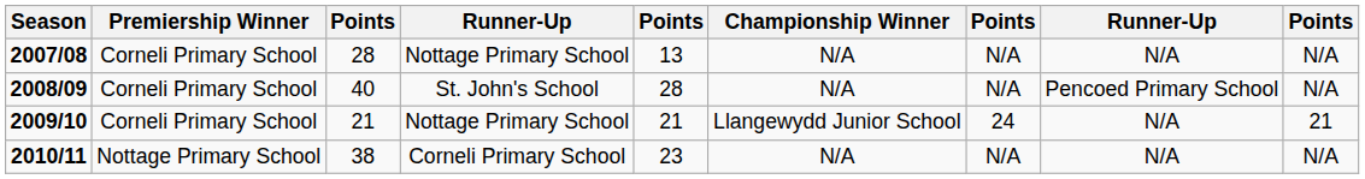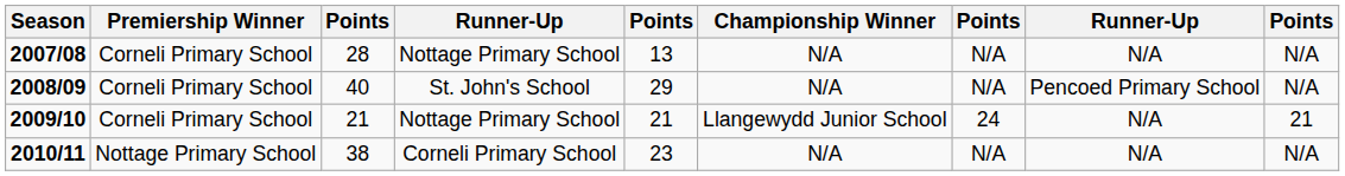2008/09 | column 5: 28 -> 29
